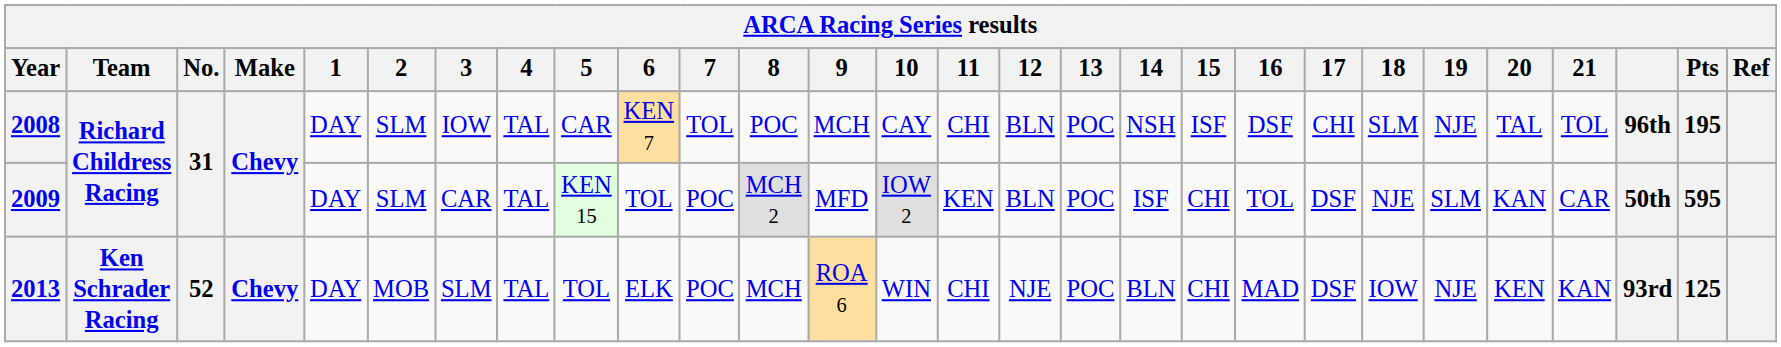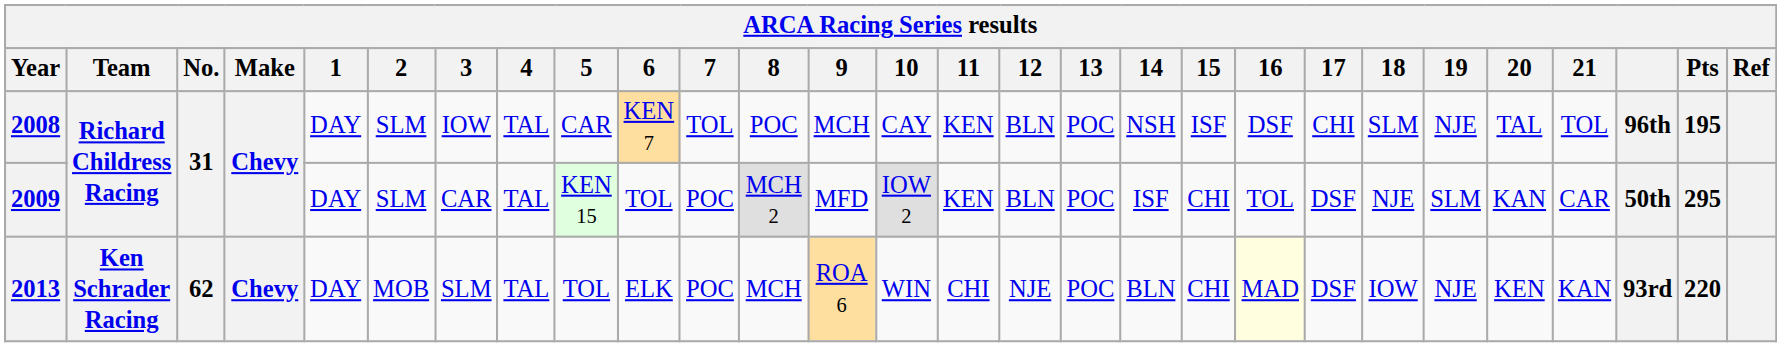2008 | 11: CHI -> KEN
2009 | Pts: 595 -> 295
2013 | No.: 52 -> 62
2013 | 16: no background -> lightyellow background
2013 | Pts: 125 -> 220
